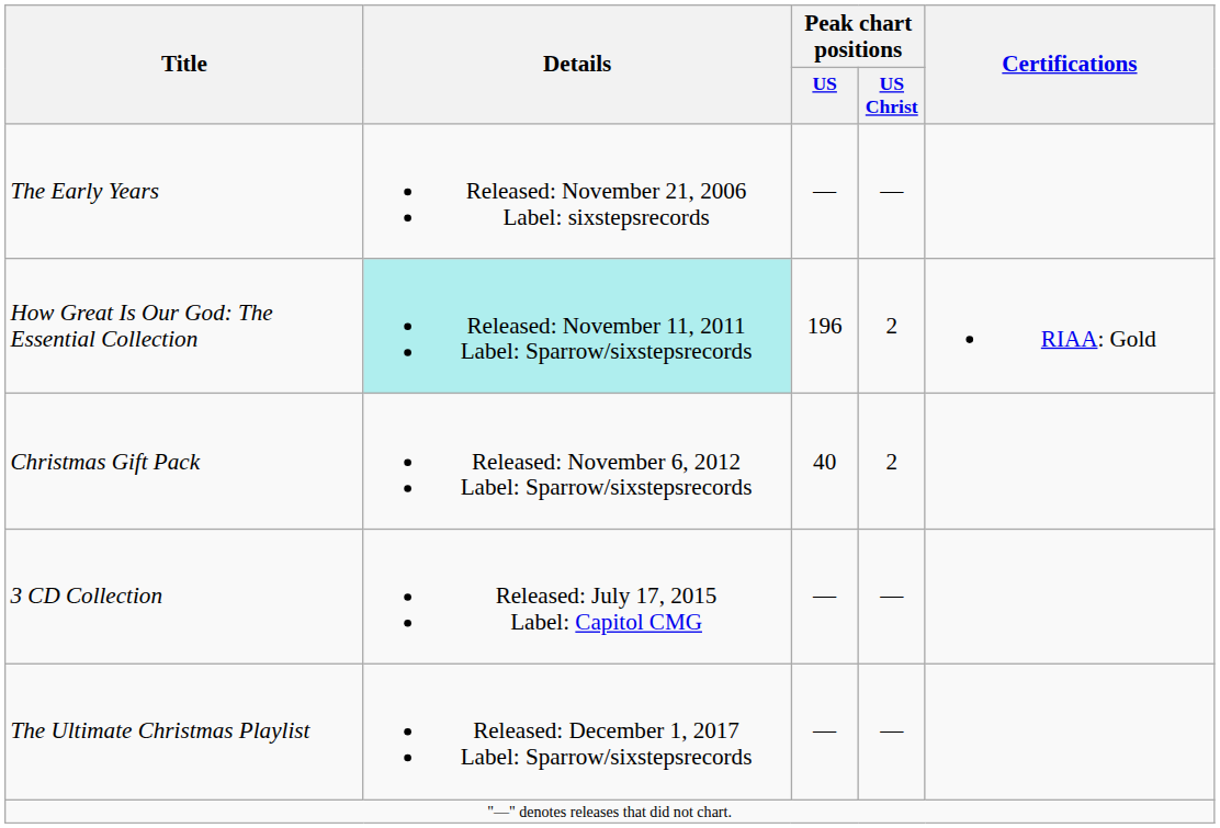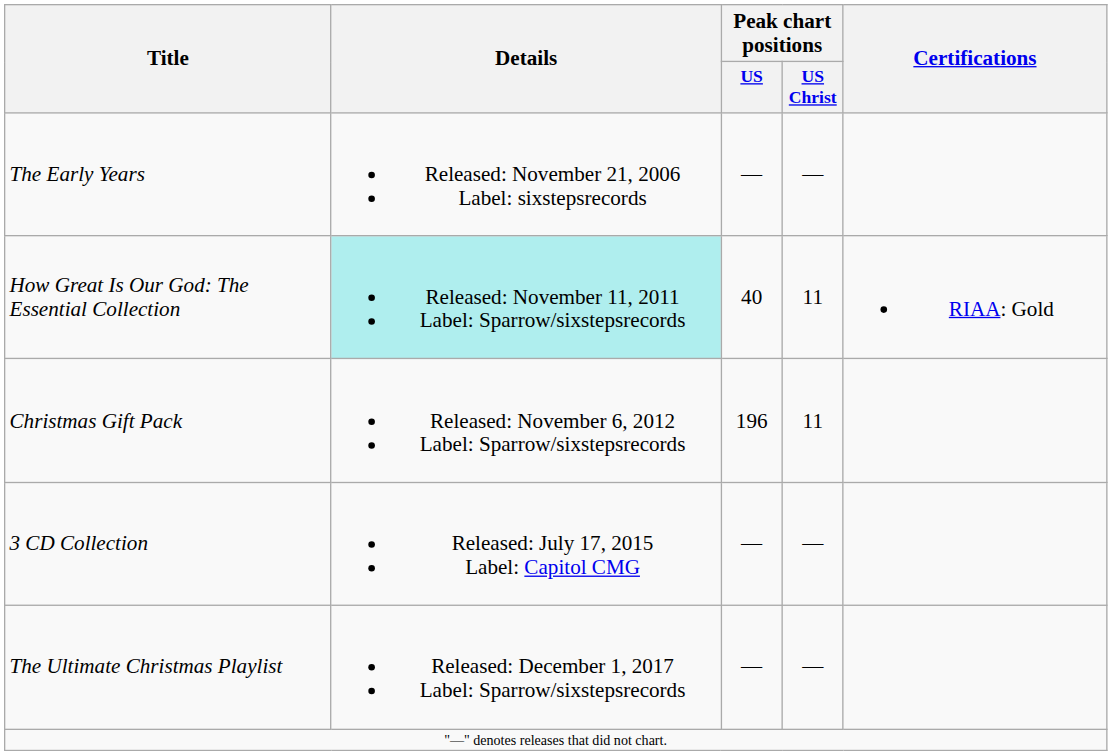How Great Is Our God: The Essential Collection | Peak chart positions / US: 196 -> 40
How Great Is Our God: The Essential Collection | Peak chart positions / US Christ: 2 -> 11
Christmas Gift Pack | Peak chart positions / US: 40 -> 196
Christmas Gift Pack | Peak chart positions / US Christ: 2 -> 11
